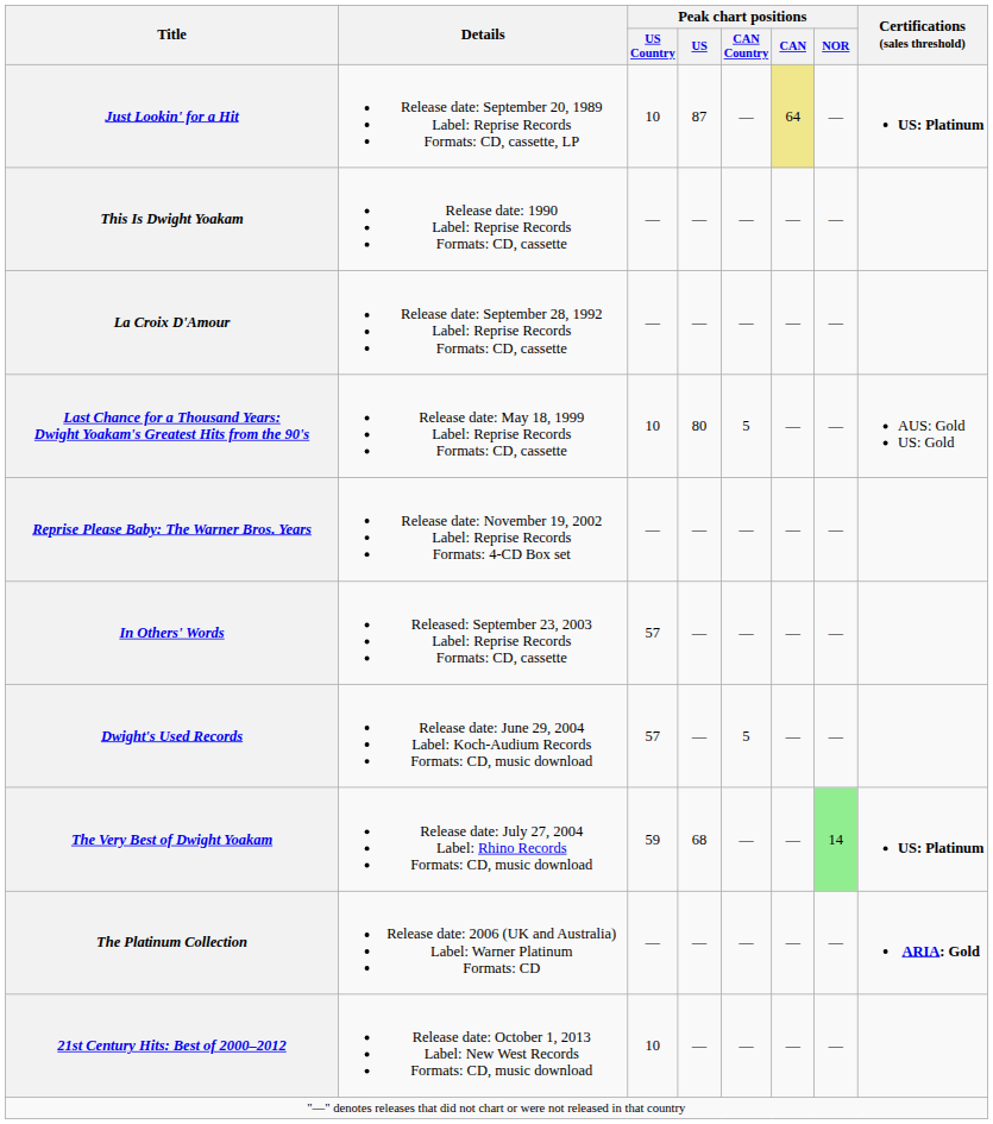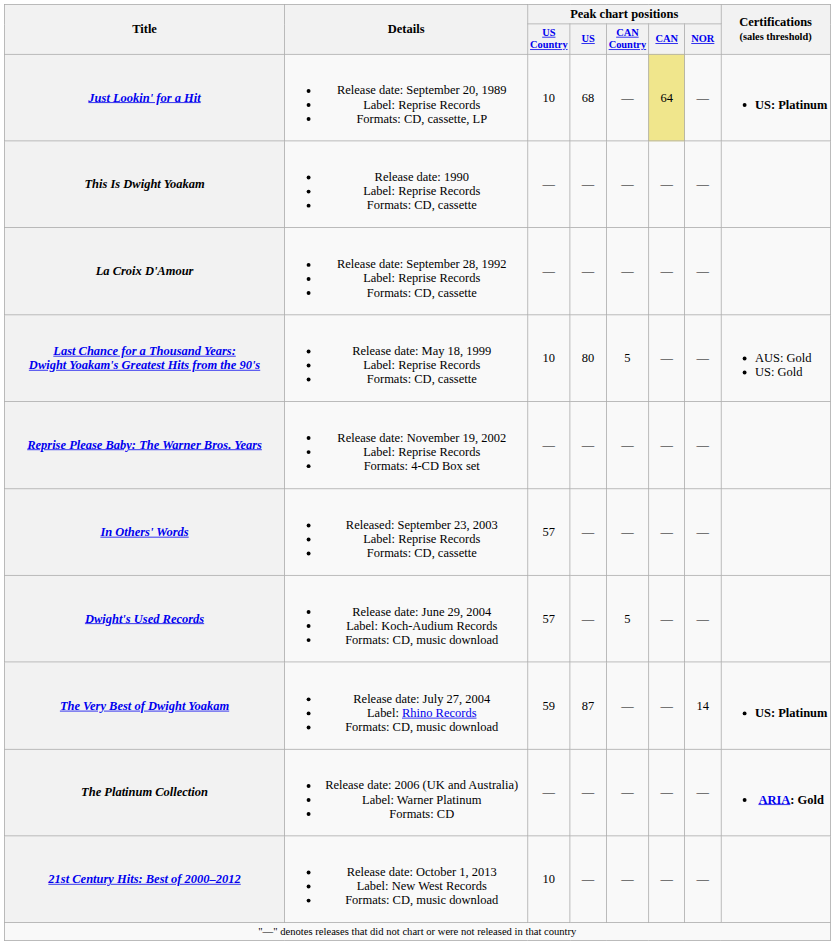Just Lookin' for a Hit | Peak chart positions / US: 87 -> 68
The Very Best of Dwight Yoakam | Peak chart positions / US: 68 -> 87
The Very Best of Dwight Yoakam | Peak chart positions / NOR: lightgreen background -> no background
